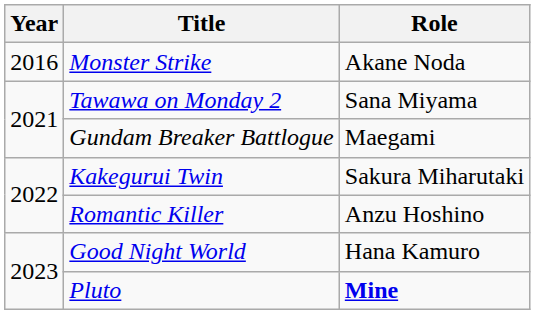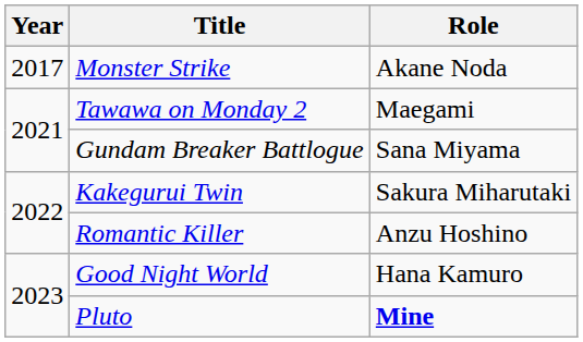Monster Strike | Year: 2016 -> 2017
Tawawa on Monday 2 | Role: Sana Miyama -> Maegami
Gundam Breaker Battlogue | Role: Maegami -> Sana Miyama
